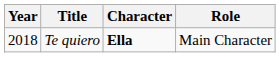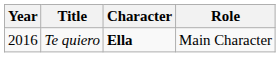Te quiero | Year: 2018 -> 2016
